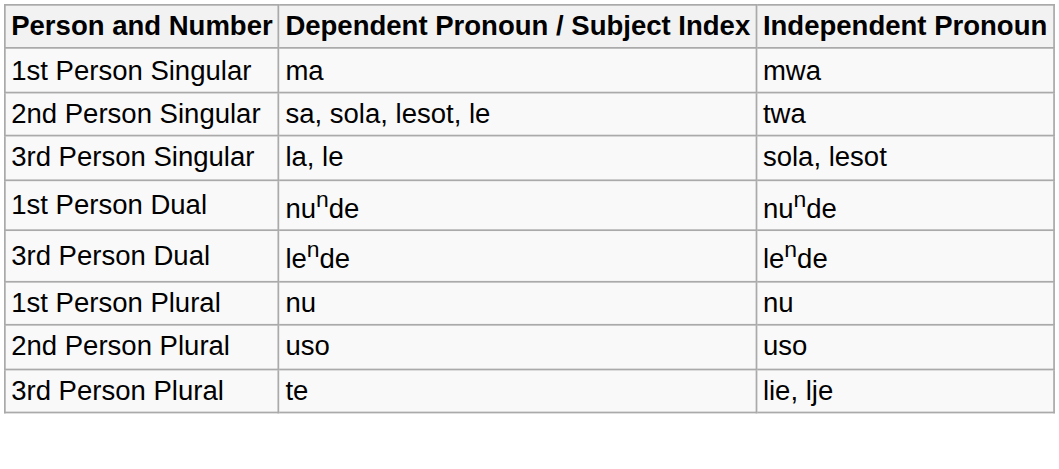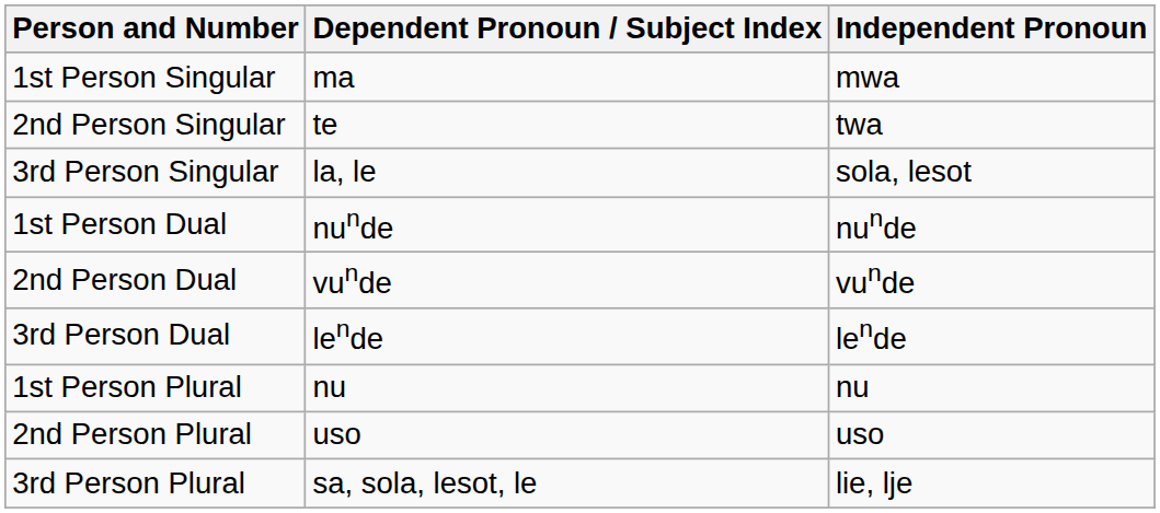2nd Person Singular | Dependent Pronoun / Subject Index: sa, sola, lesot, le -> te
+ row: 2nd Person Dual | vunde | vunde
3rd Person Plural | Dependent Pronoun / Subject Index: te -> sa, sola, lesot, le
